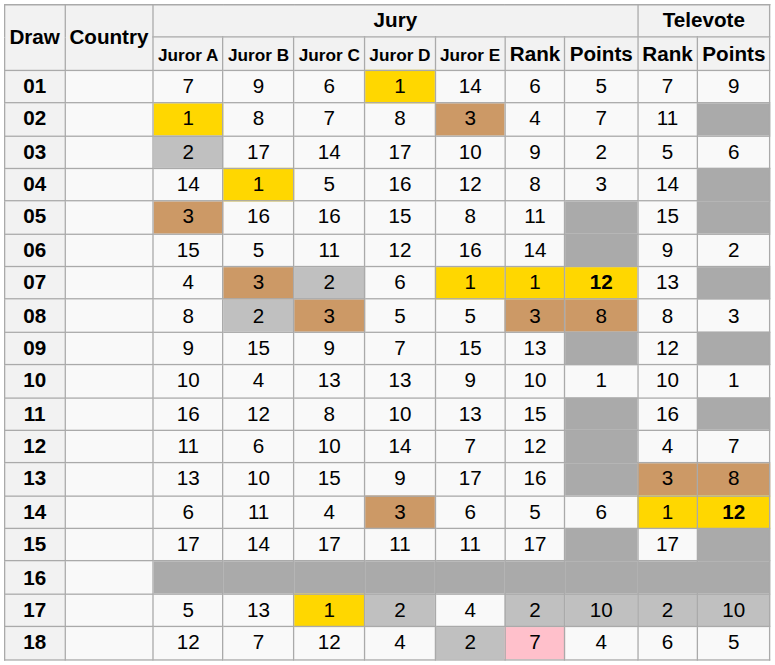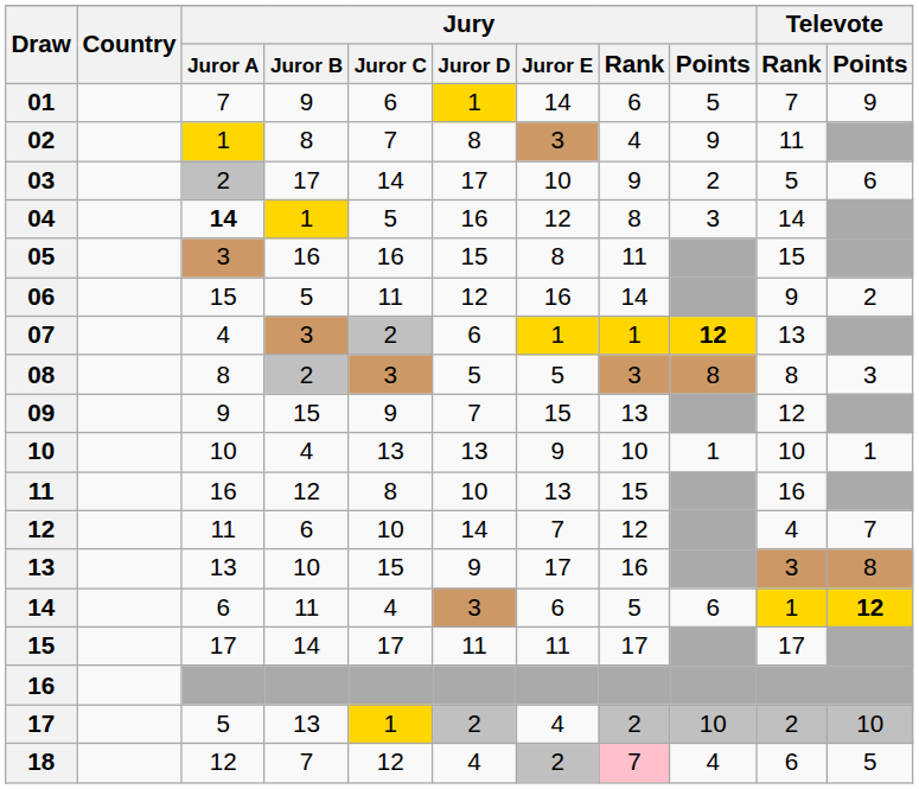02 | Jury / Points: 7 -> 9
04 | Jury / Juror A: normal -> bold
